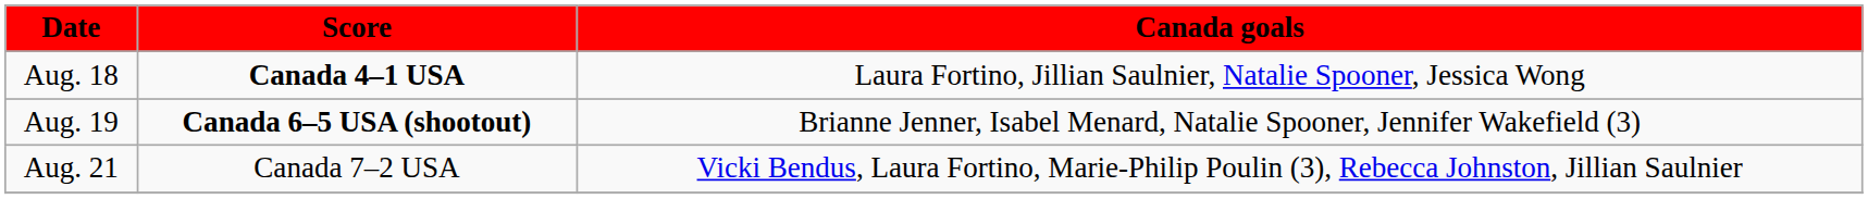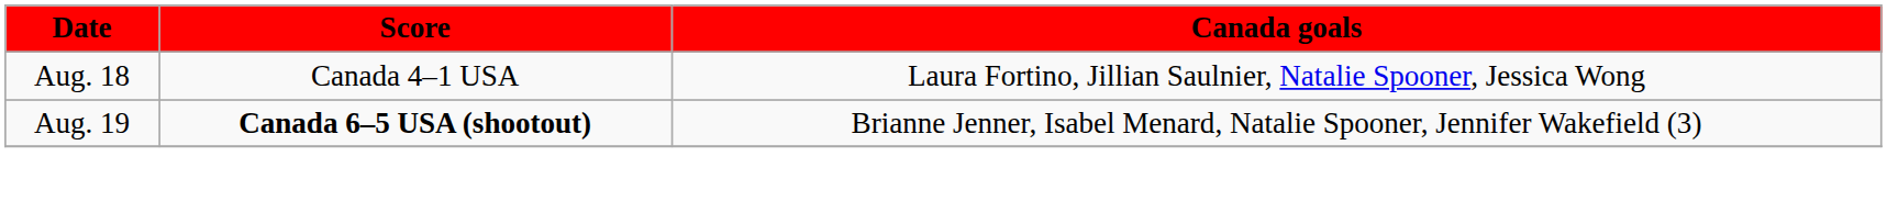Aug. 18 | Score: bold -> normal
- row: Aug. 21 | Canada 7–2 USA | Vicki Bendus, Laura Fortino, Marie-Philip Poulin (3), Rebecca Johnston, Jillian Saulnier
